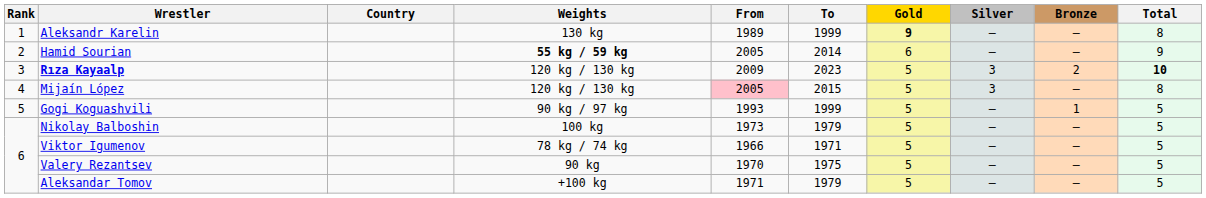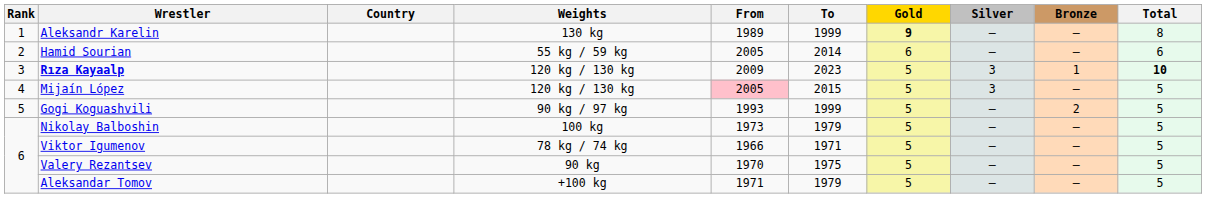Hamid Sourian | Weights: bold -> normal
Hamid Sourian | Total: 9 -> 6
Rıza Kayaalp | Bronze: 2 -> 1
Mijaín López | Total: 8 -> 5
Gogi Koguashvili | Bronze: 1 -> 2
